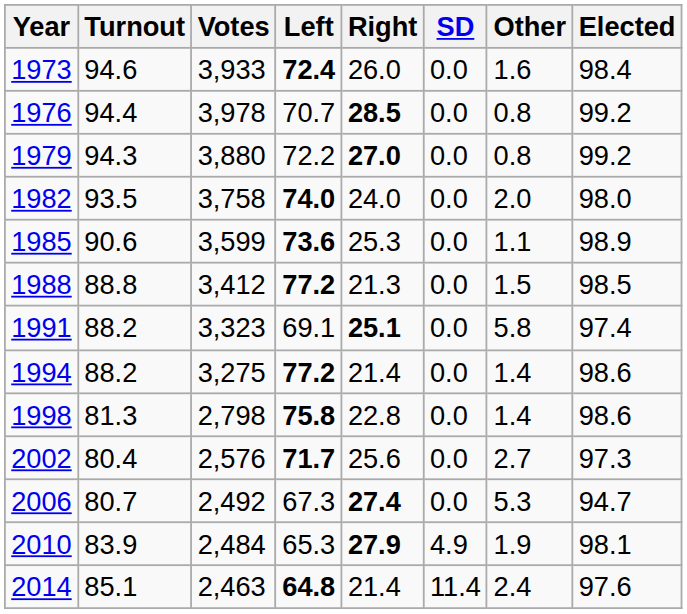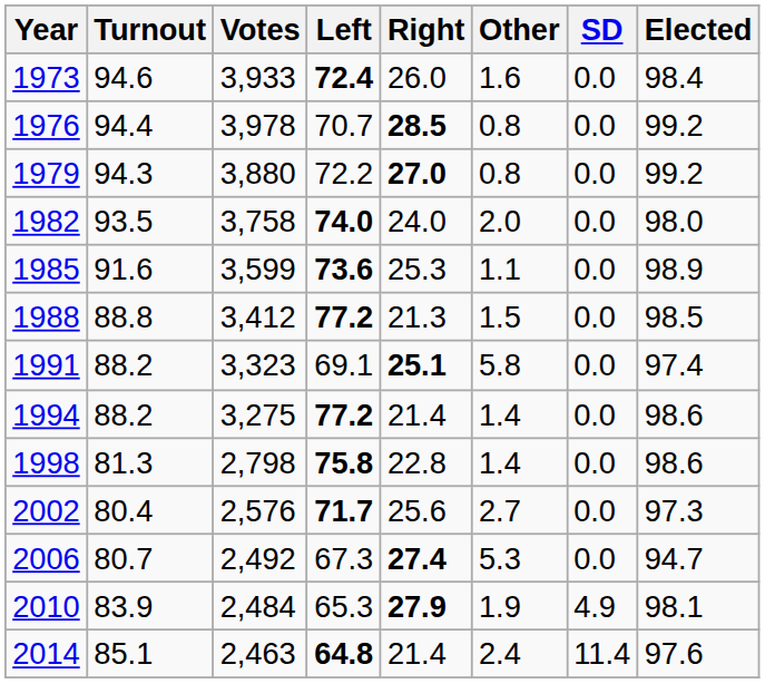columns swapped: SD <-> Other
1985 | Turnout: 90.6 -> 91.6
